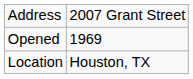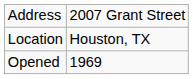rows swapped: Location <-> Opened
